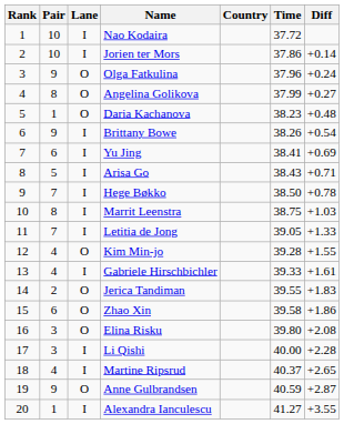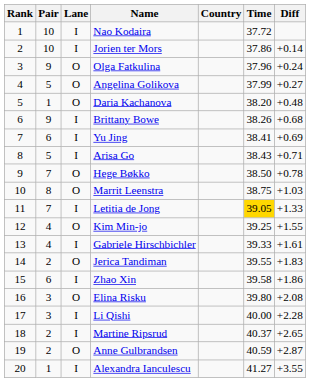Angelina Golikova | Pair: 8 -> 5
Daria Kachanova | Time: 38.23 -> 38.20
Brittany Bowe | Diff: +0.54 -> +0.68
Hege Bøkko | Lane: I -> O
Marrit Leenstra | Lane: I -> O
Letitia de Jong | Time: no background -> gold background
Kim Min-jo | Time: 39.28 -> 39.25
Zhao Xin | Lane: O -> I
Martine Ripsrud | Pair: 4 -> 2
Anne Gulbrandsen | Pair: 9 -> 2
